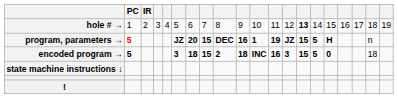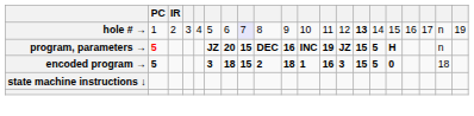hole # → | column 8: no background -> lavender background
hole # → | column 19: 18 -> n
program, parameters → | column 11: 1 -> INC
encoded program → | column 11: INC -> 1
- row: !
